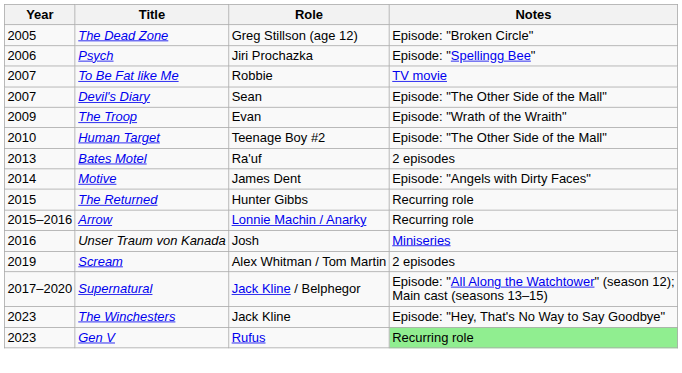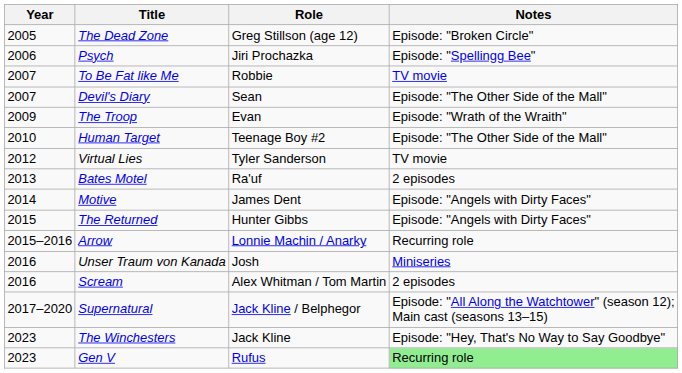+ row: 2012 | Virtual Lies | Tyler Sanderson | TV movie
The Returned | Notes: Recurring role -> Episode: "Angels with Dirty Faces"
Scream | Year: 2019 -> 2016
